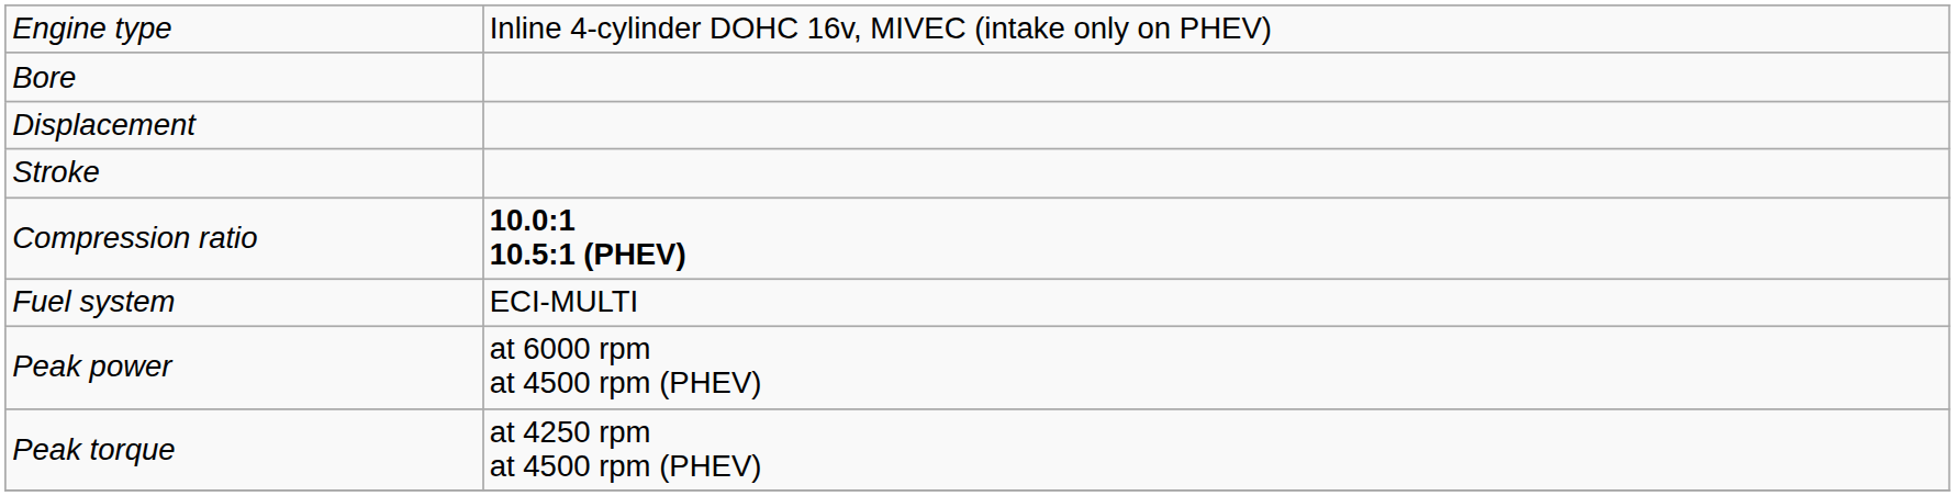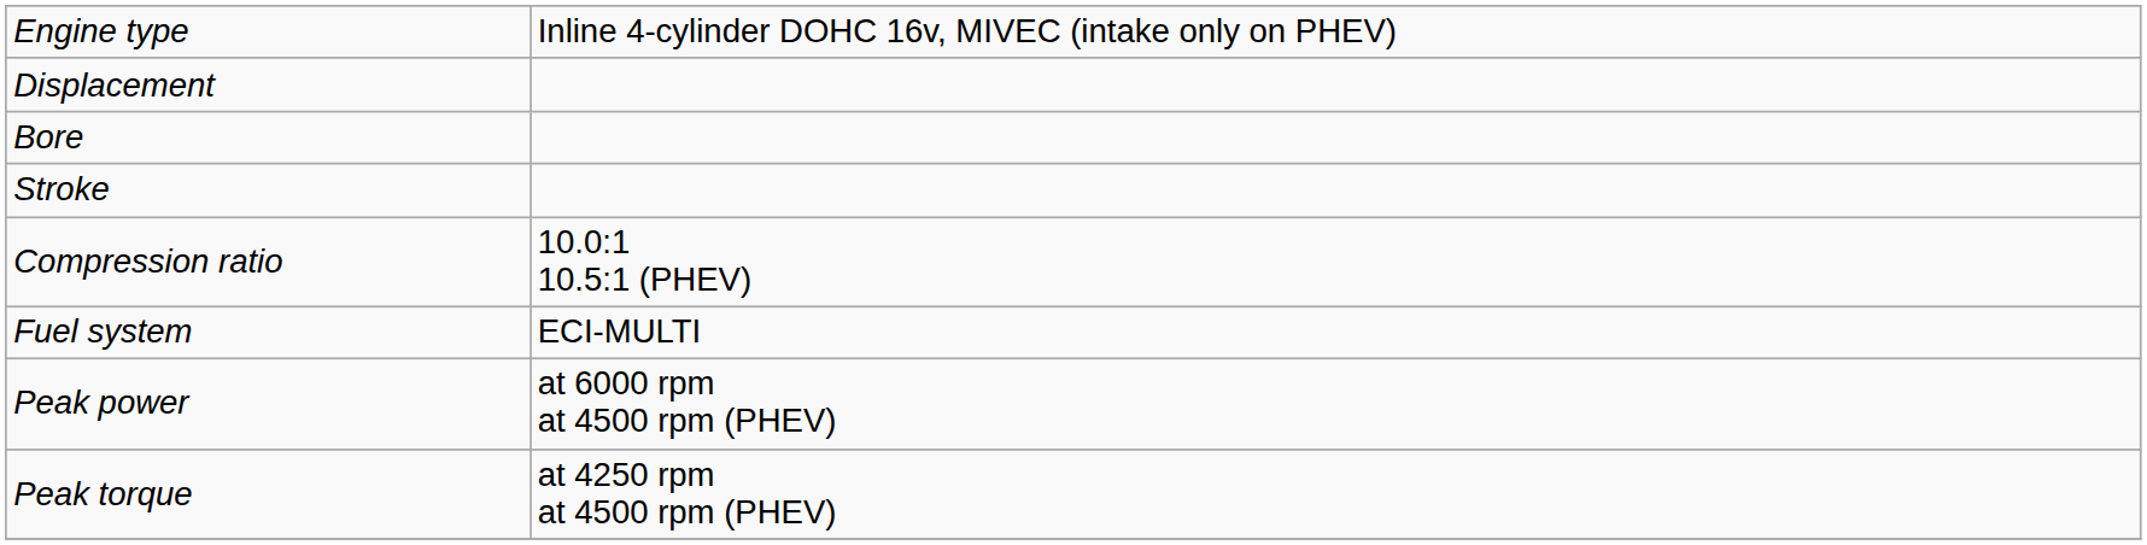rows swapped: Displacement <-> Bore
Compression ratio | column 2: bold -> normal
